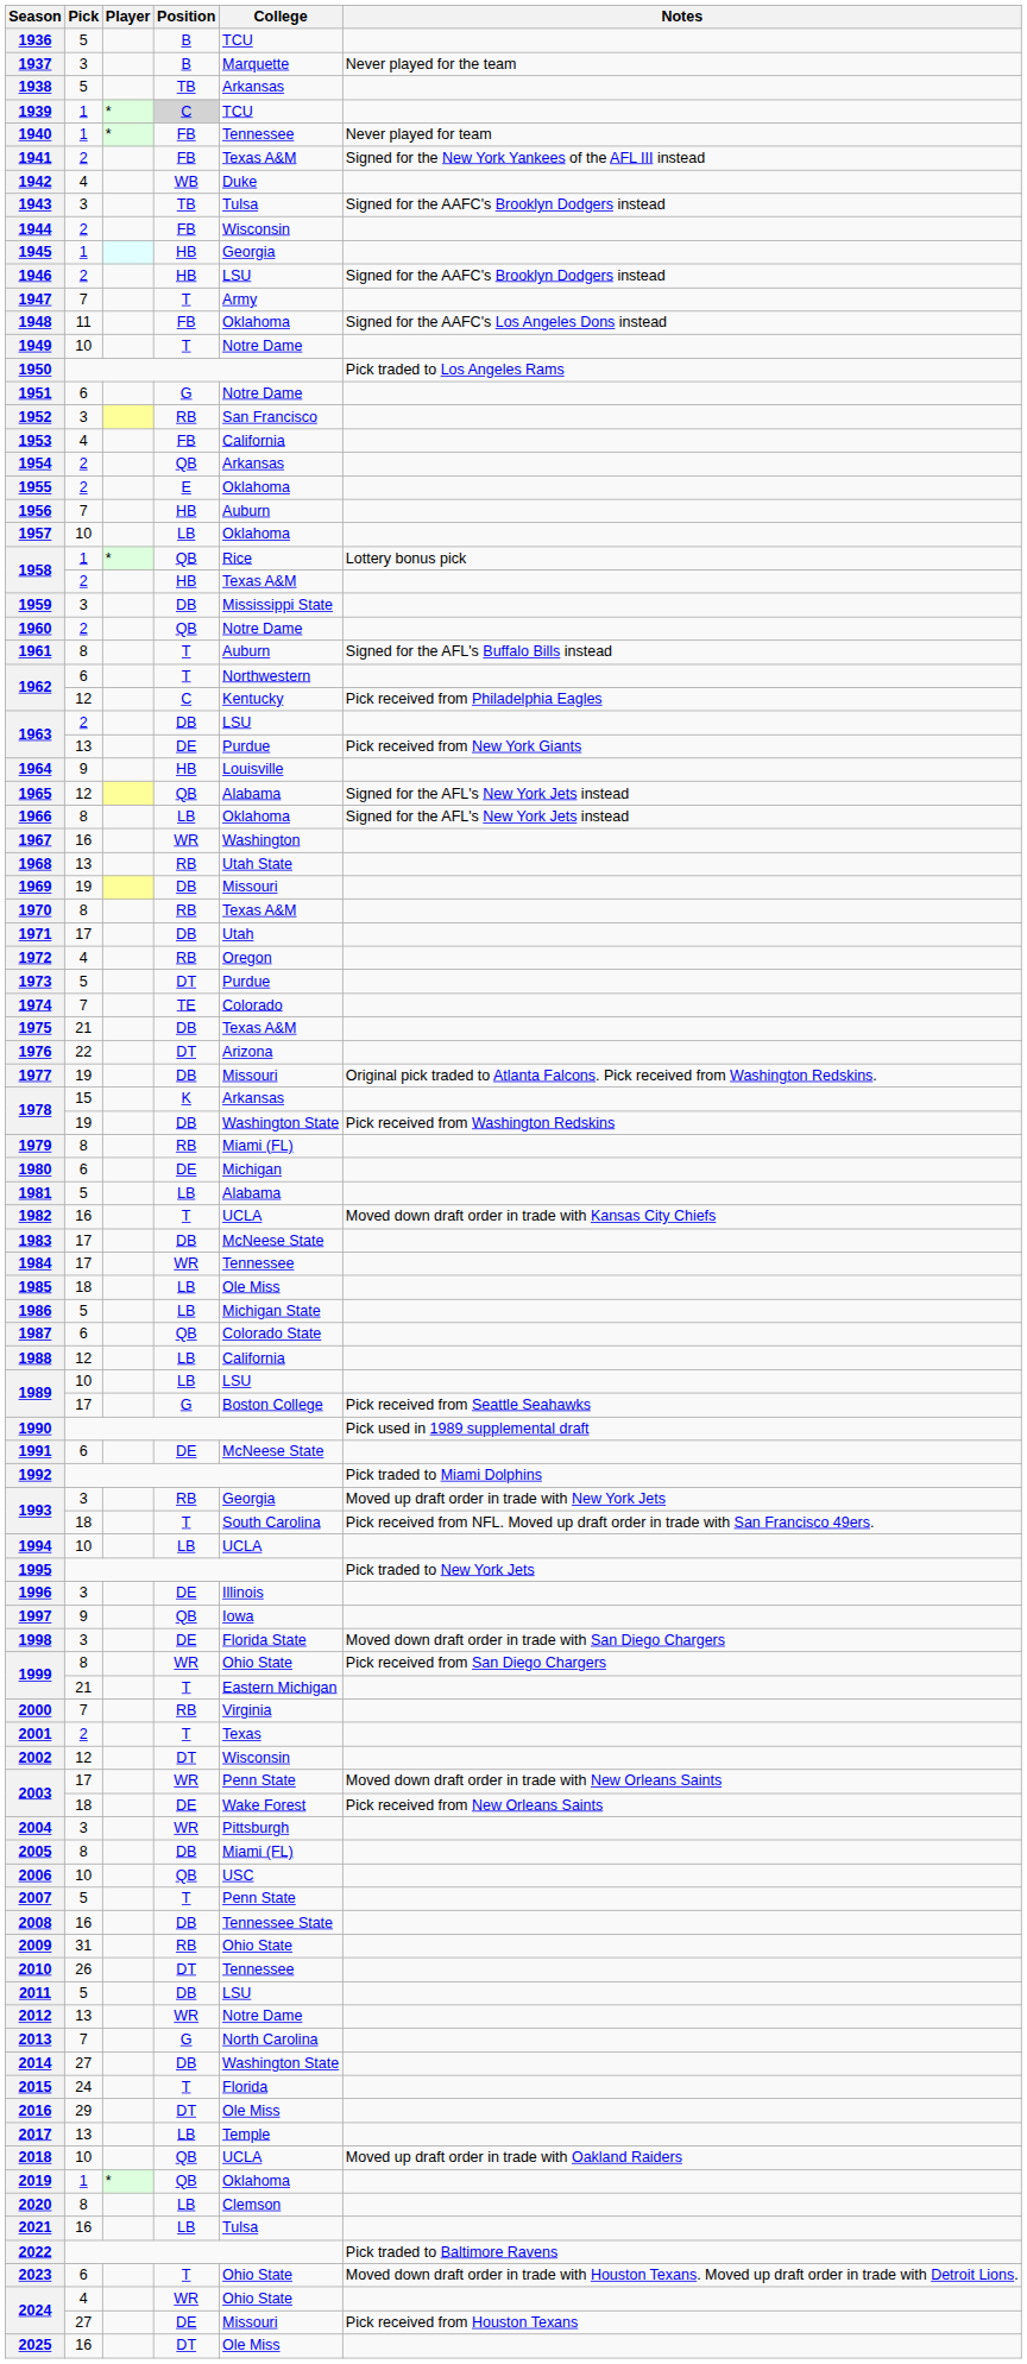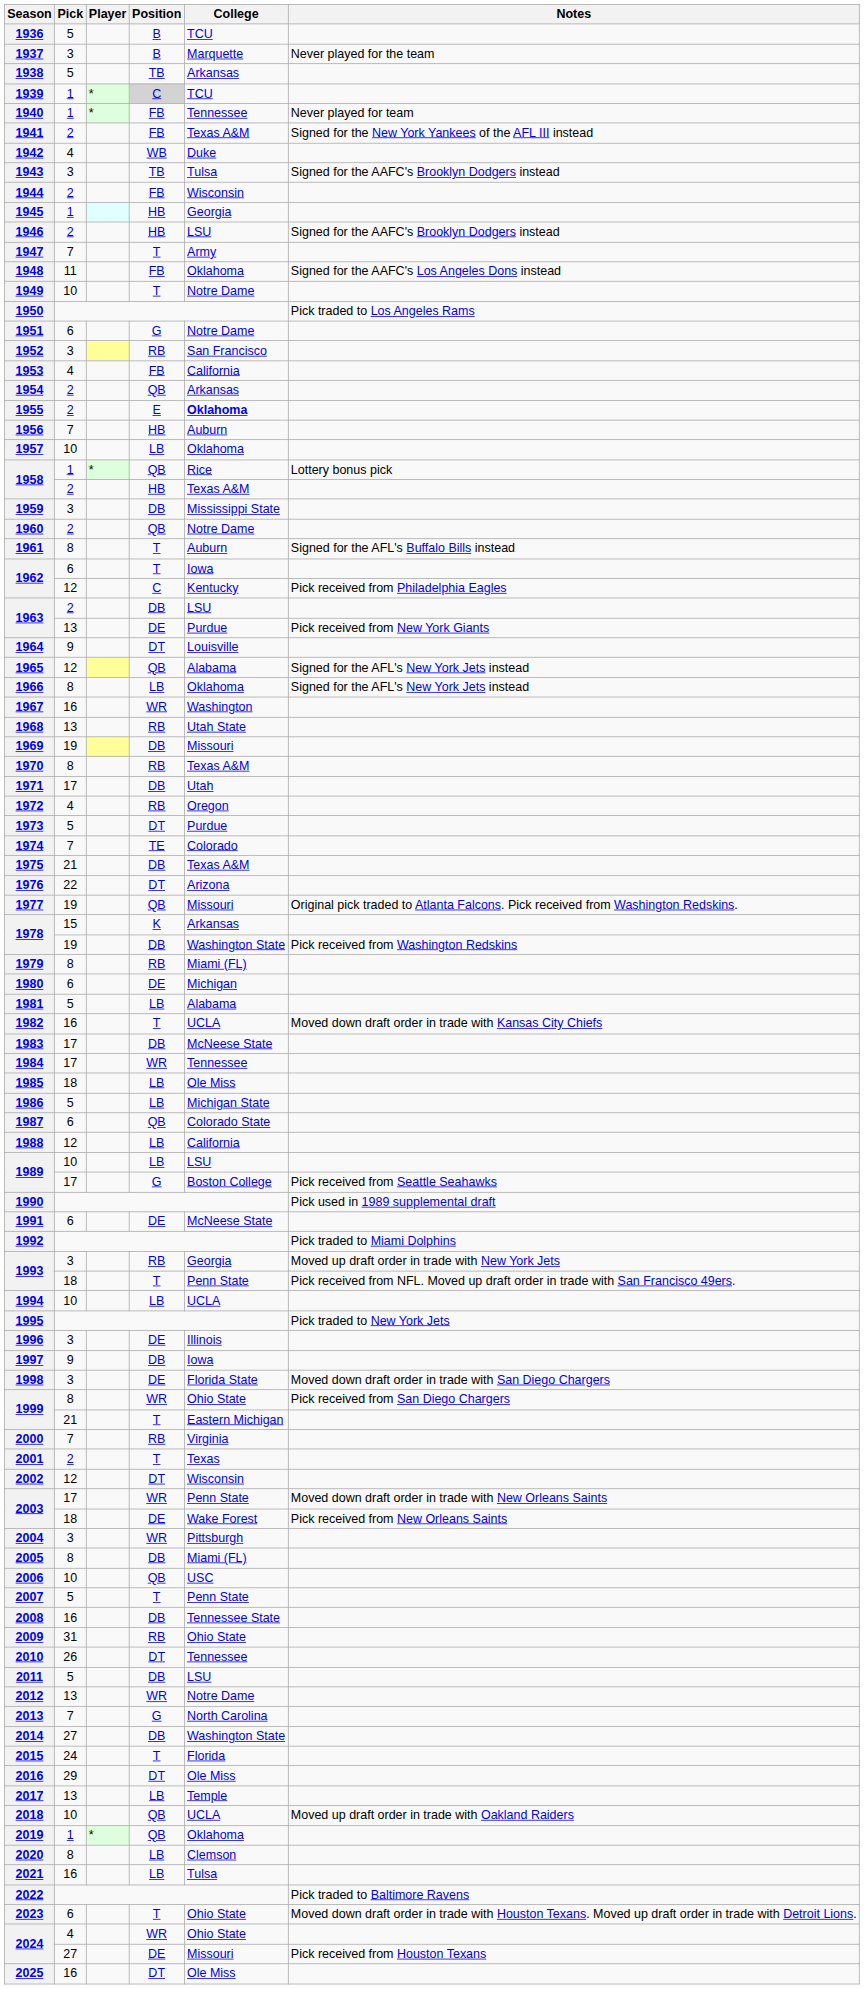1955 | College: normal -> bold
1962 / 6 | College: Northwestern -> Iowa
1964 | Position: HB -> DT
1977 | Position: DB -> QB
1993 / 18 | College: South Carolina -> Penn State
1997 | Position: QB -> DB
